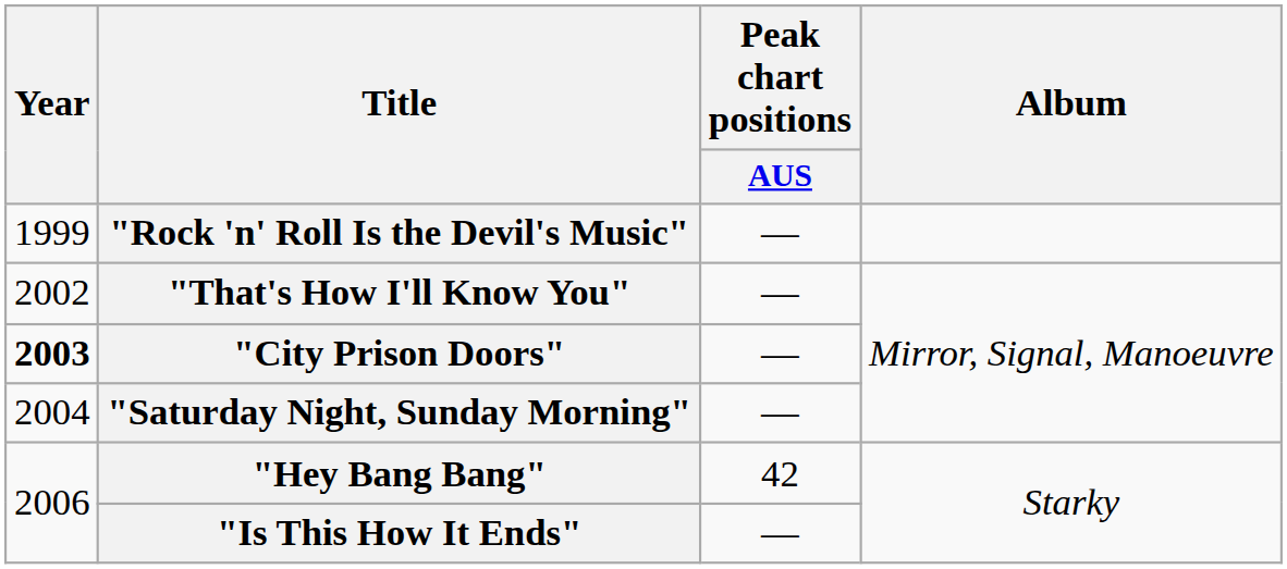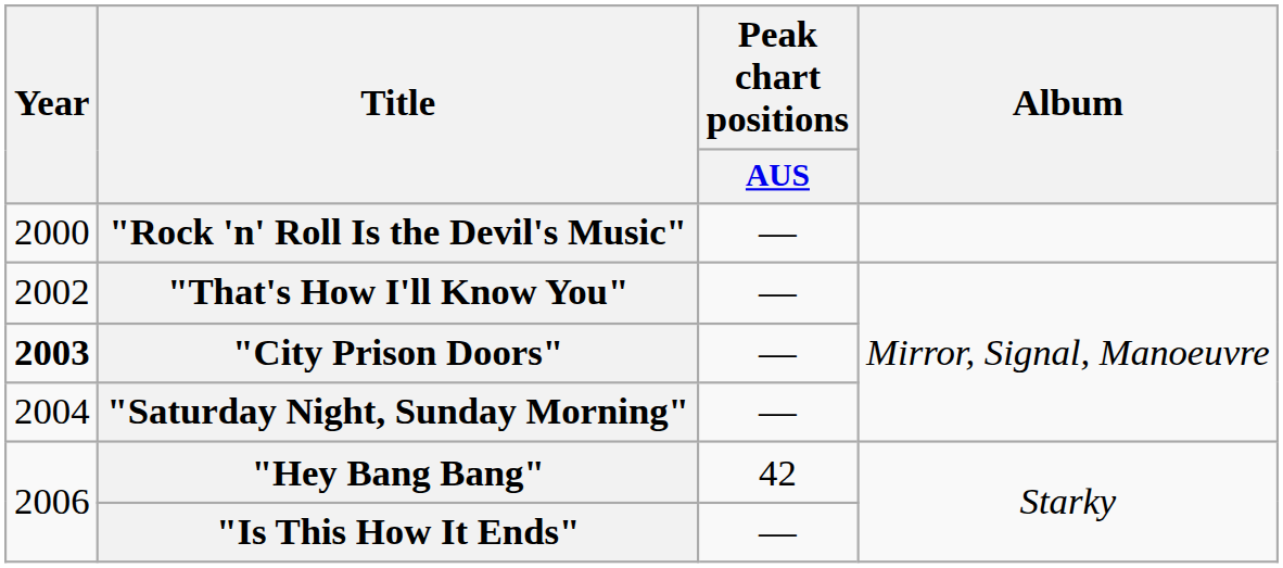"Rock 'n' Roll Is the Devil's Music" | Year: 1999 -> 2000
